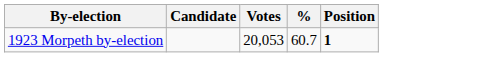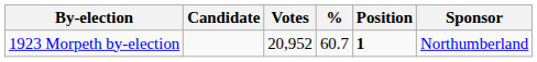+ column: Sponsor | Northumberland
1923 Morpeth by-election | Votes: 20,053 -> 20,952
